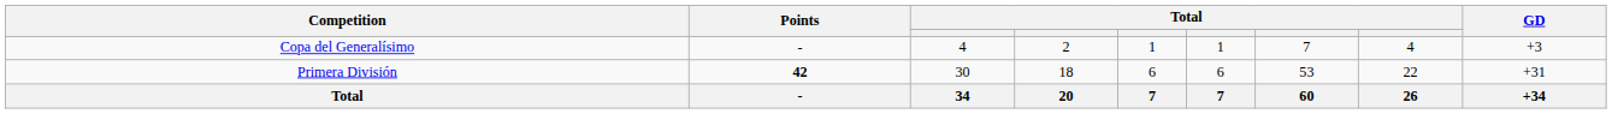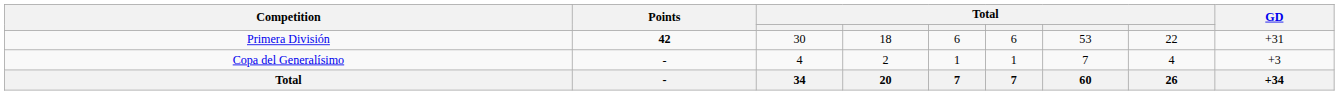rows swapped: Primera División <-> Copa del Generalísimo
